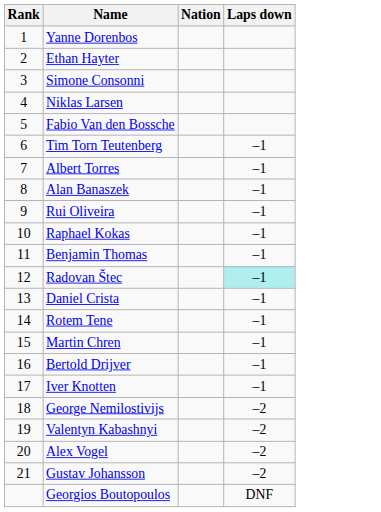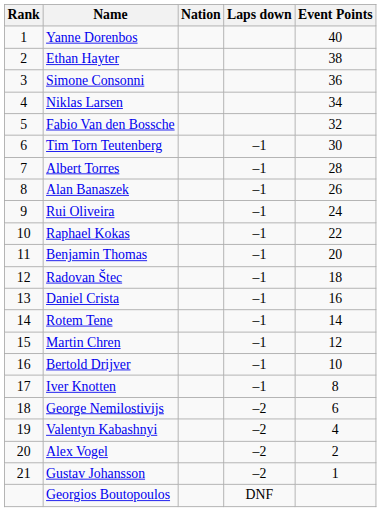+ column: Event Points | 40 | 38 | 36 | 34 | 32 | 30 | 28 | 26 | 24 | 22 | 20 | 18 | 16 | 14 | 12 | 10 | 8 | 6 | 4 | 2 | 1
Radovan Štec | Laps down: paleturquoise background -> no background
